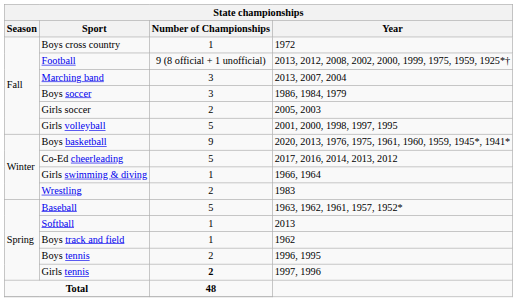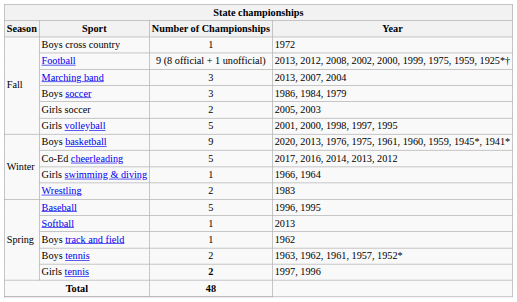Baseball | Year: 1963, 1962, 1961, 1957, 1952* -> 1996, 1995
Boys tennis | Year: 1996, 1995 -> 1963, 1962, 1961, 1957, 1952*
